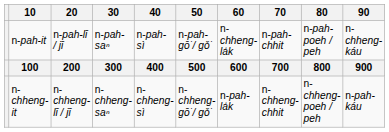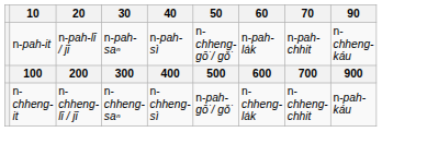- column: 80 | n-pah-poeh / peh | 800 | n-chheng-poeh / peh
n-pah-it | 50: n-pah-gō͘ / gǒ͘ -> n-chheng-gō͘ / gǒ͘
n-pah-it | 60: n-chheng-la̍k -> n-pah-la̍k
n-chheng-it | 50: n-chheng-gō͘ / gǒ͘ -> n-pah-gō͘ / gǒ͘
n-chheng-it | 60: n-pah-la̍k -> n-chheng-la̍k
